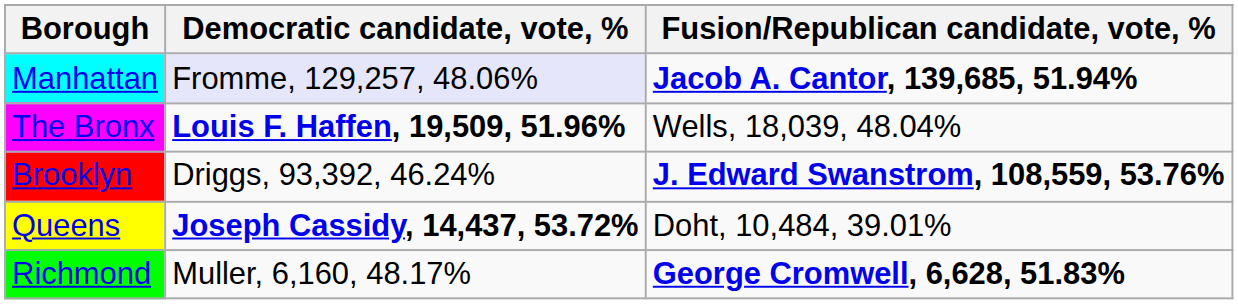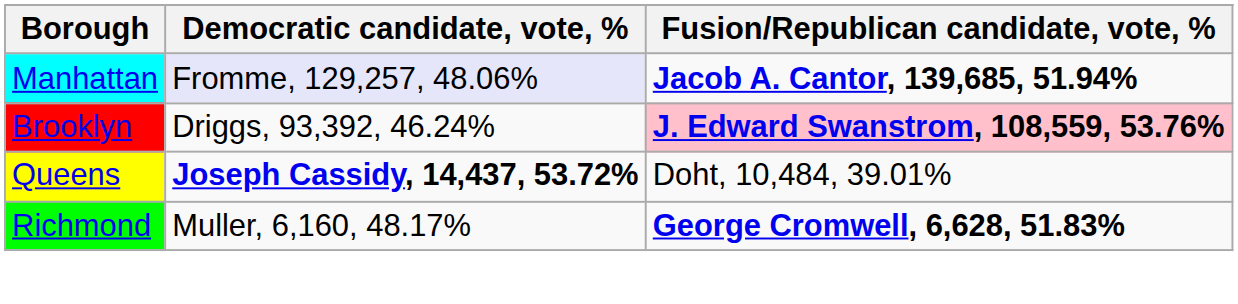- row: The Bronx | Louis F. Haffen, 19,509, 51.96% | Wells, 18,039, 48.04%
Brooklyn | Fusion/Republican candidate, vote, %: no background -> pink background
